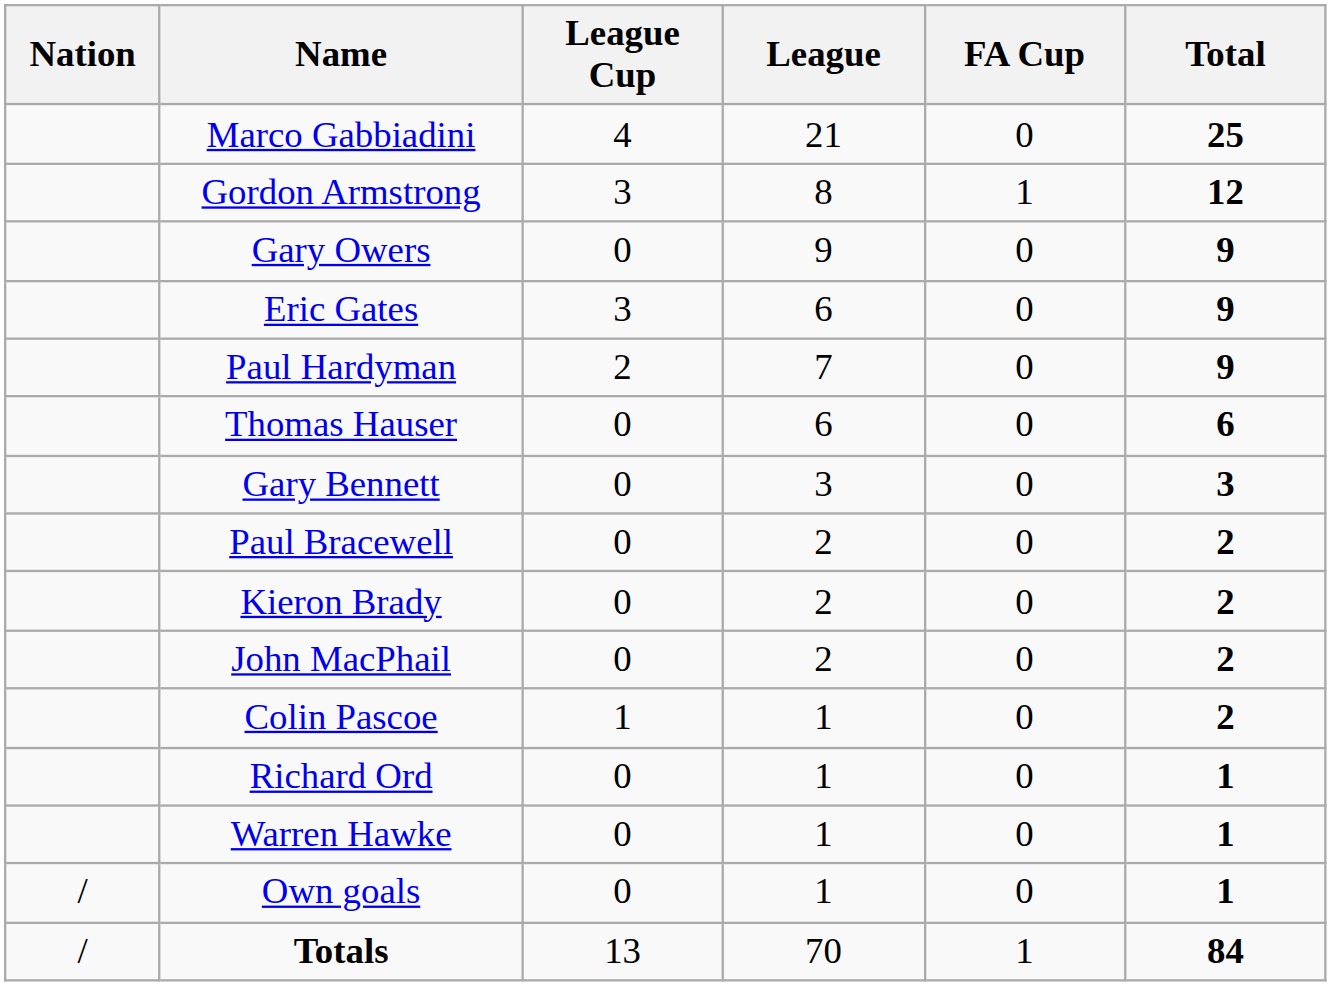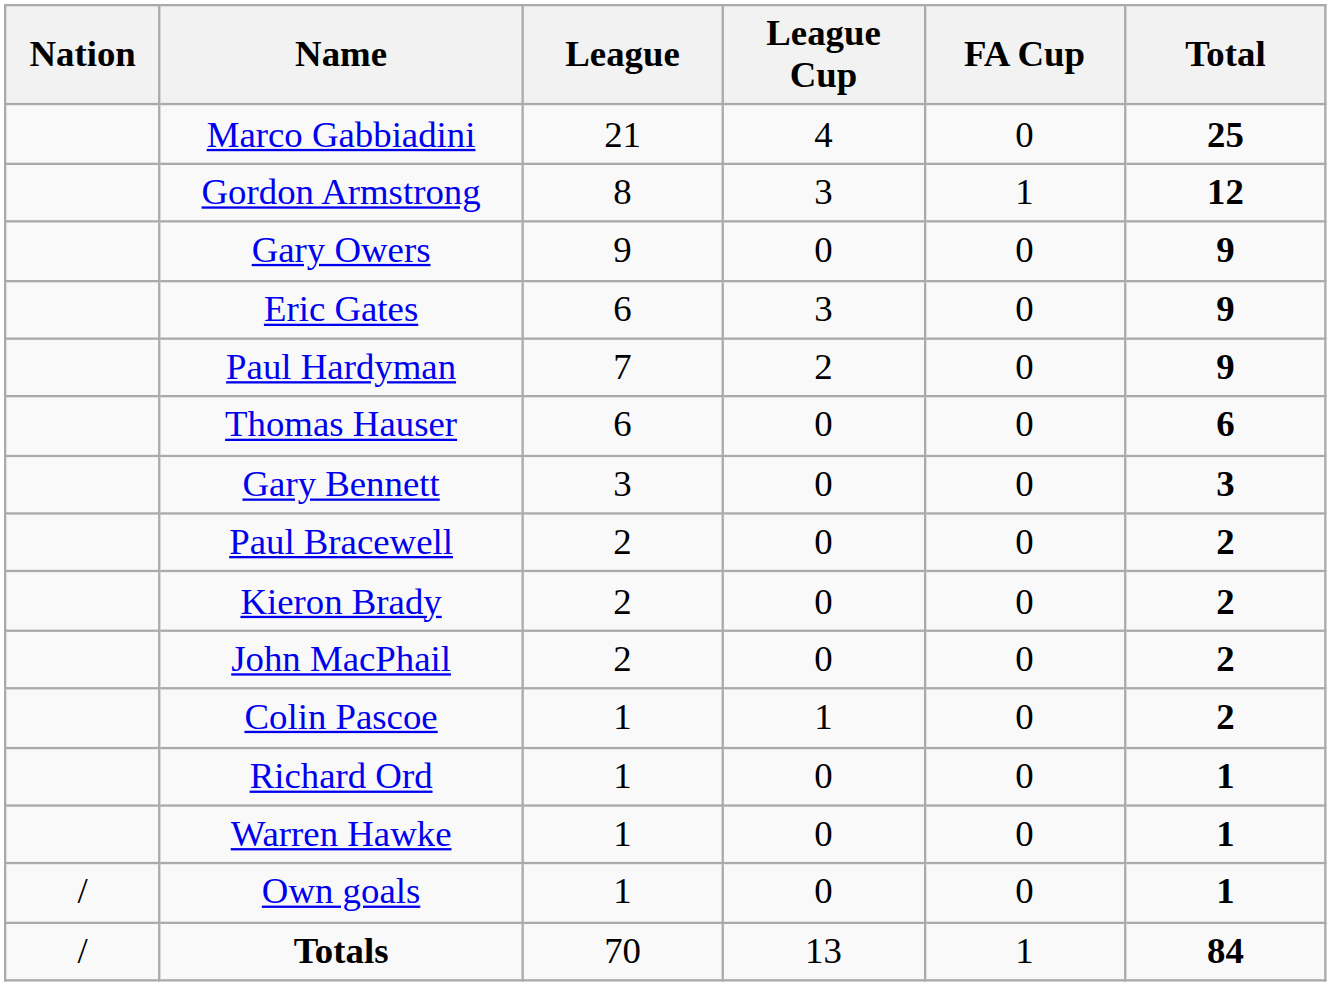columns swapped: League <-> League Cup
